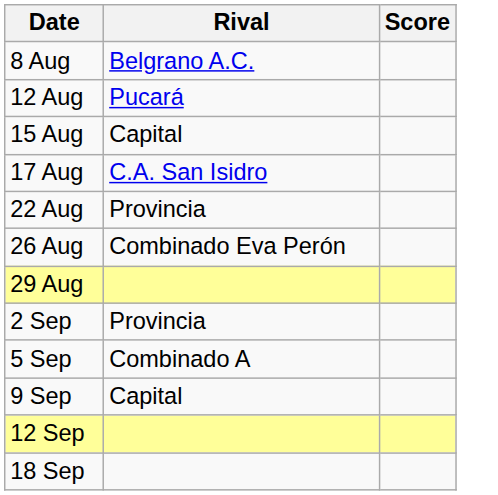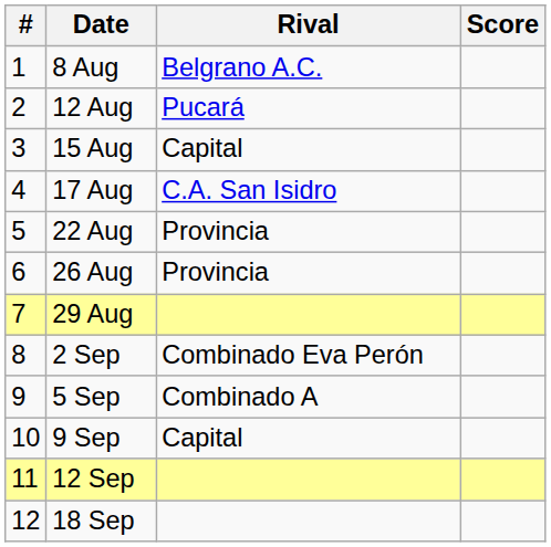+ column: # | 1 | 2 | 3 | 4 | 5 | 6 | 7 | 8 | 9 | 10 | 11 | 12
26 Aug | Rival: Combinado Eva Perón -> Provincia
2 Sep | Rival: Provincia -> Combinado Eva Perón
